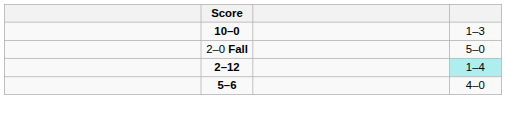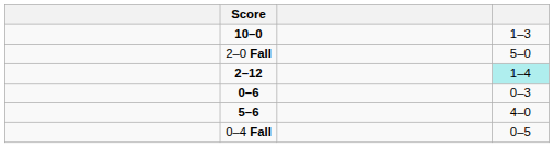+ row: 0–6 | 0–3
+ row: 0–4 Fall | 0–5
